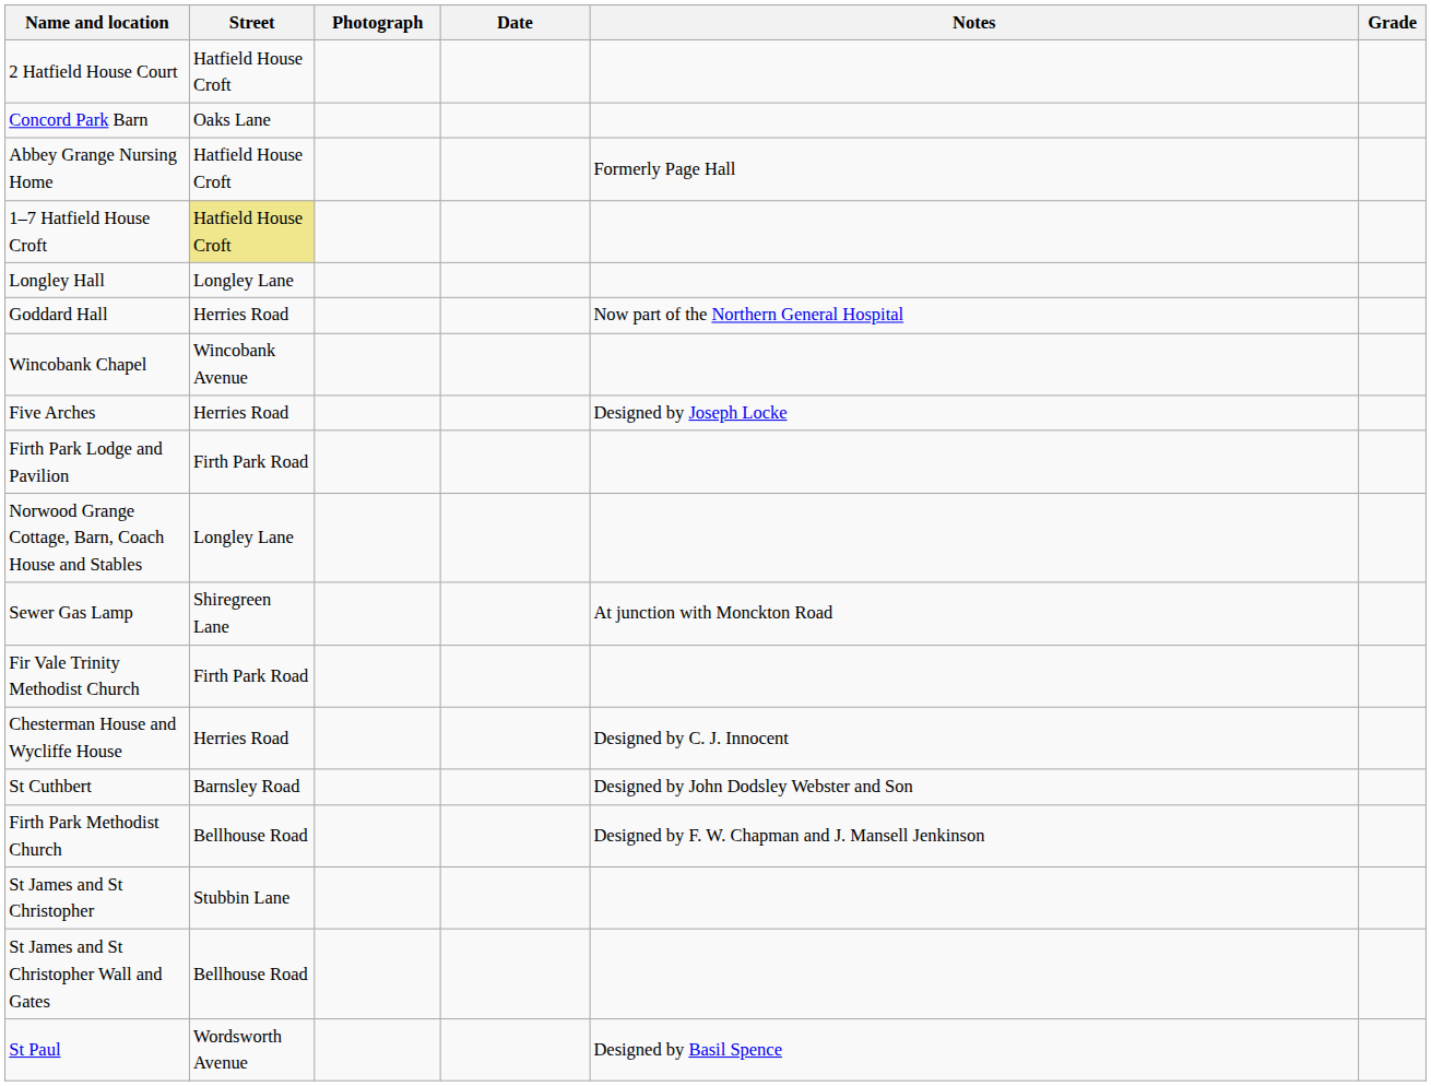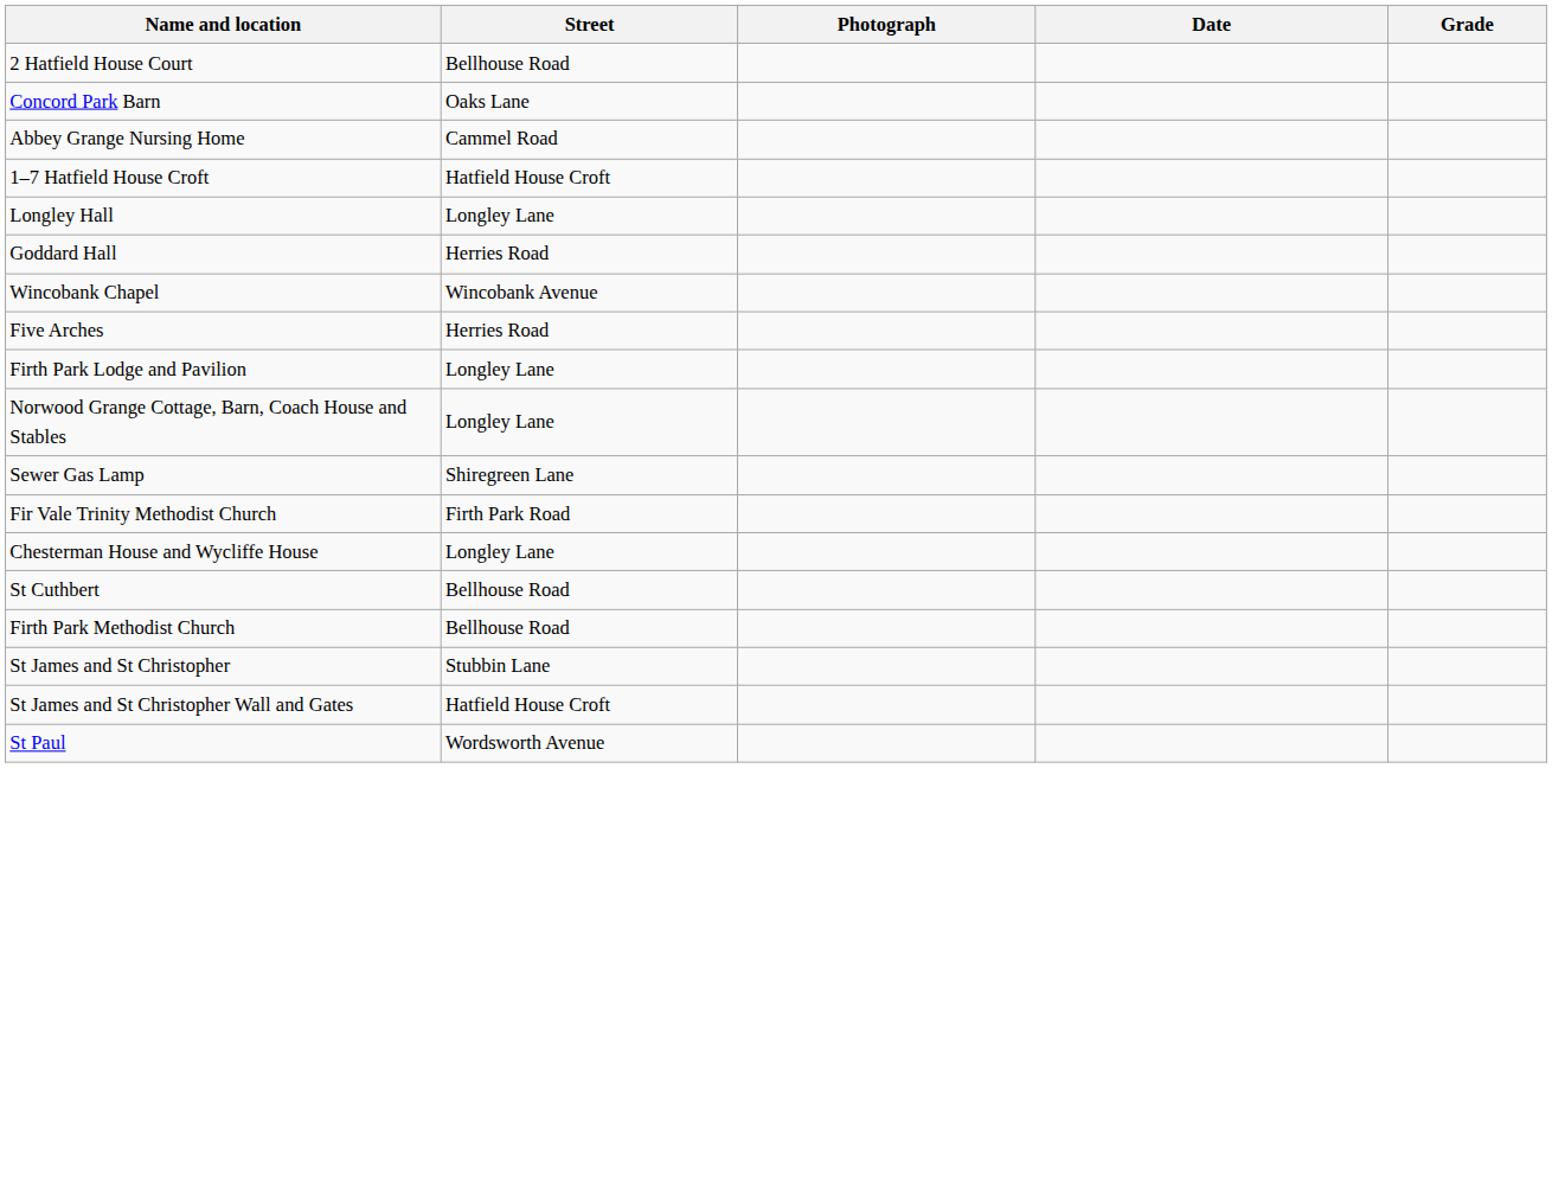- column: Notes | Formerly Page Hall | Now part of the Northern General Hospital | Designed by Joseph Locke | At junction with Monckton Road | Designed by C. J. Innocent | Designed by John Dodsley Webster and Son | Designed by F. W. Chapman and J. Mansell Jenkinson | Designed by Basil Spence
2 Hatfield House Court | Street: Hatfield House Croft -> Bellhouse Road
Abbey Grange Nursing Home | Street: Hatfield House Croft -> Cammel Road
1–7 Hatfield House Croft | Street: khaki background -> no background
Firth Park Lodge and Pavilion | Street: Firth Park Road -> Longley Lane
Chesterman House and Wycliffe House | Street: Herries Road -> Longley Lane
St Cuthbert | Street: Barnsley Road -> Bellhouse Road
St James and St Christopher Wall and Gates | Street: Bellhouse Road -> Hatfield House Croft
